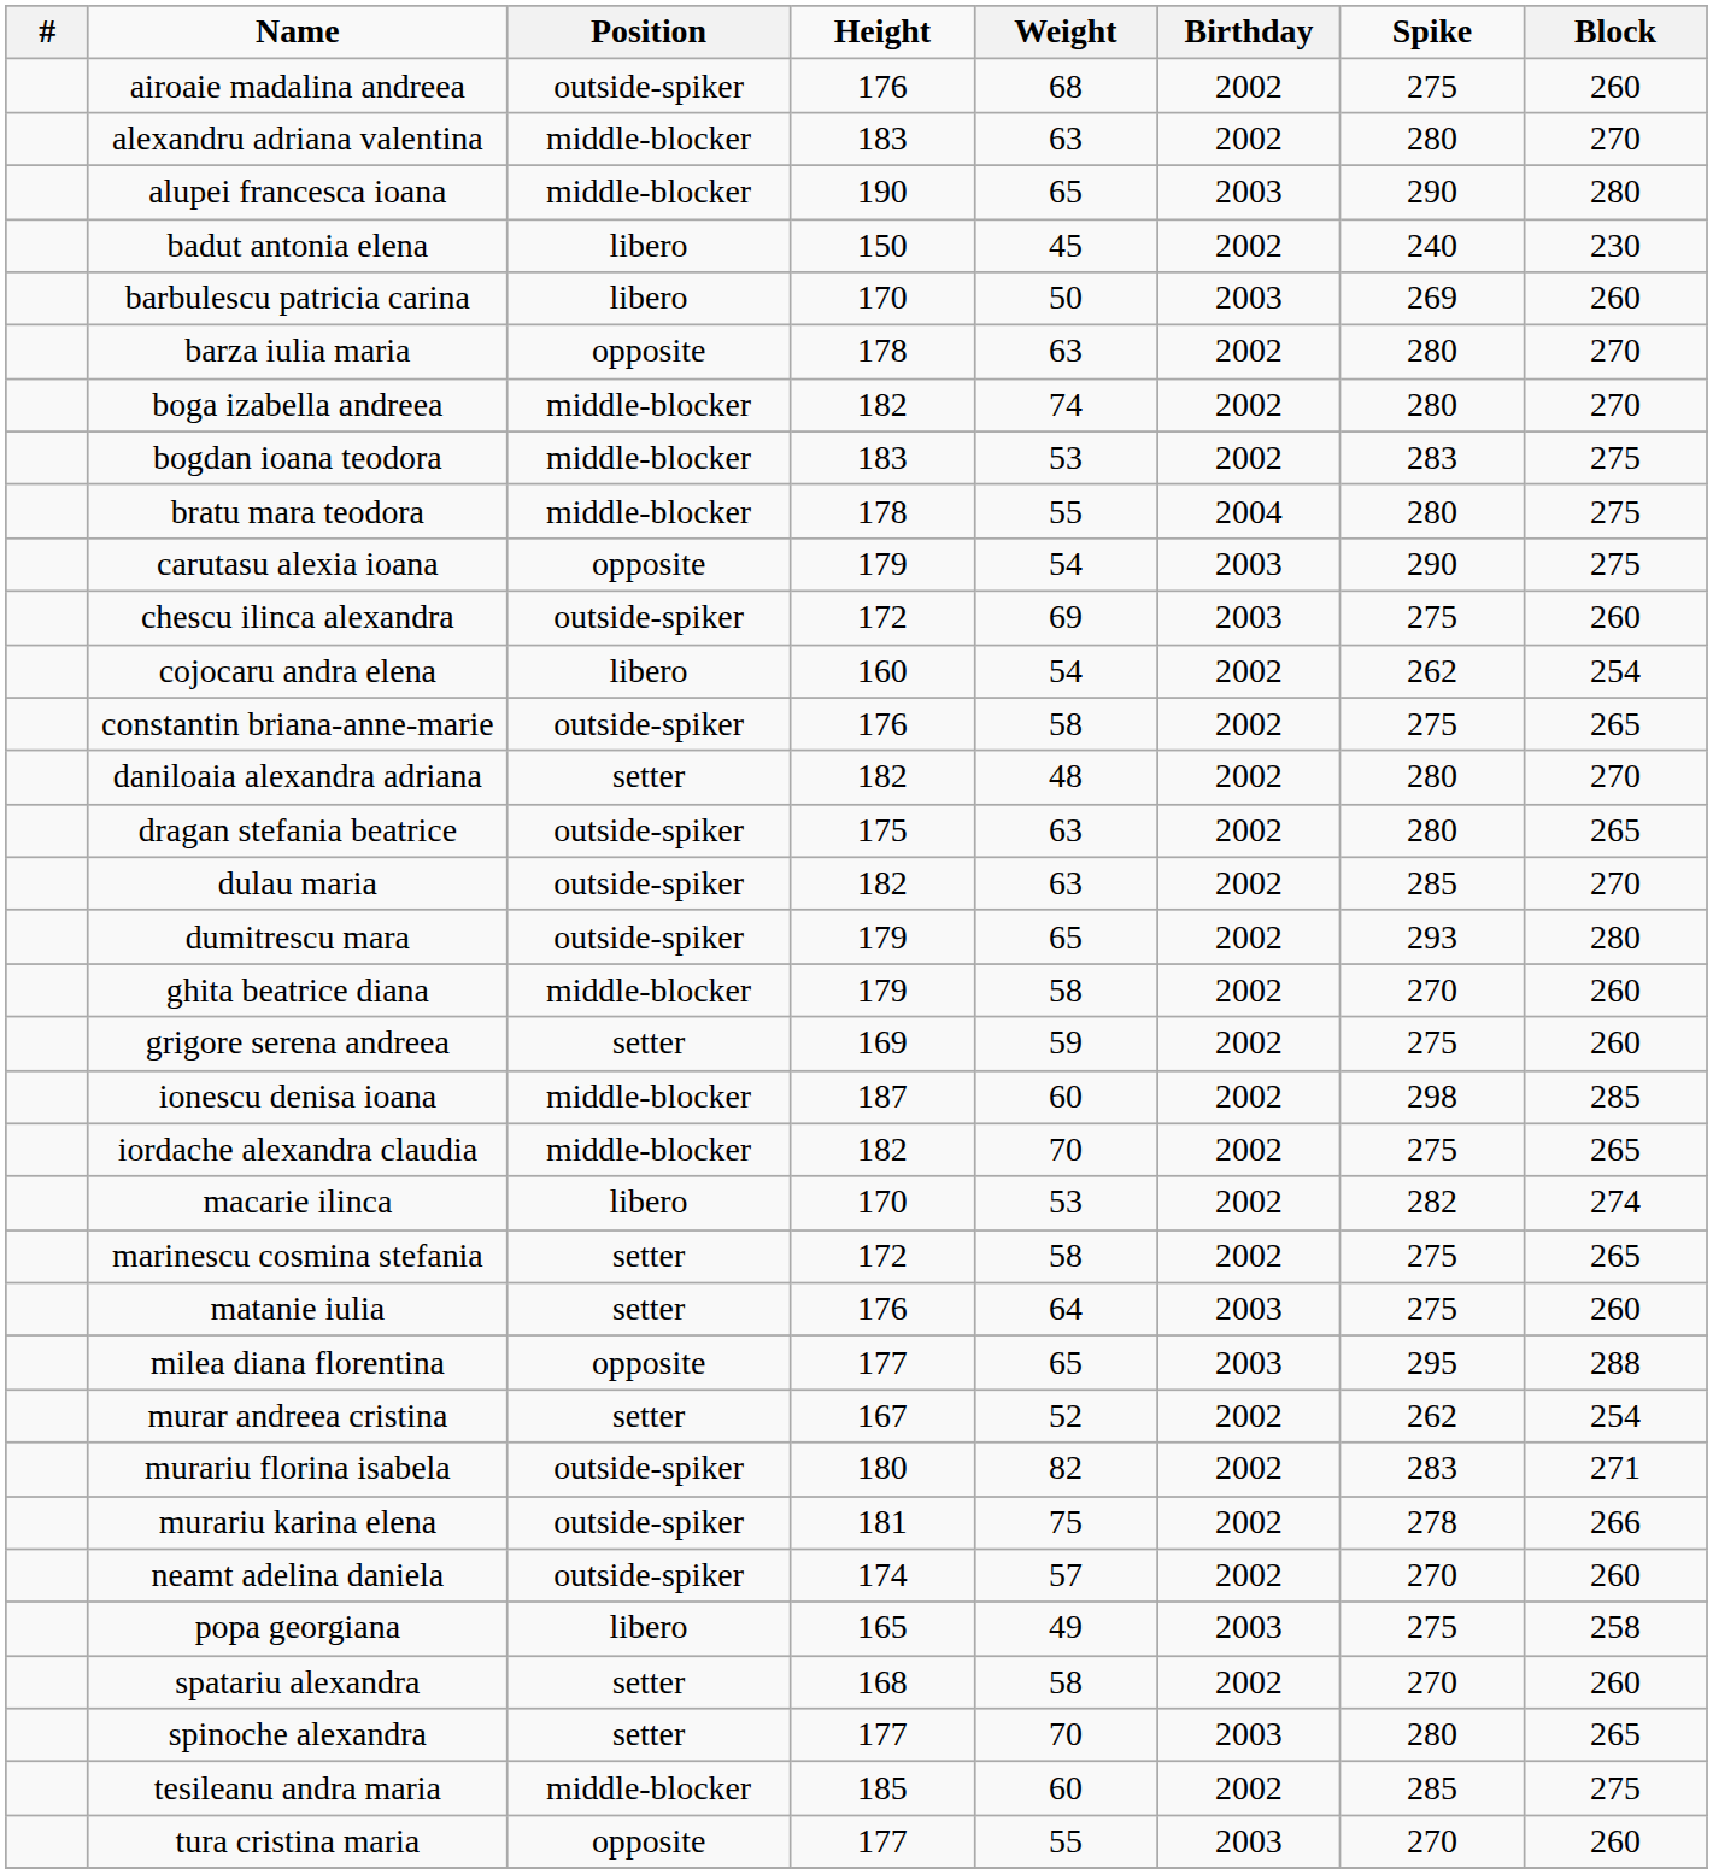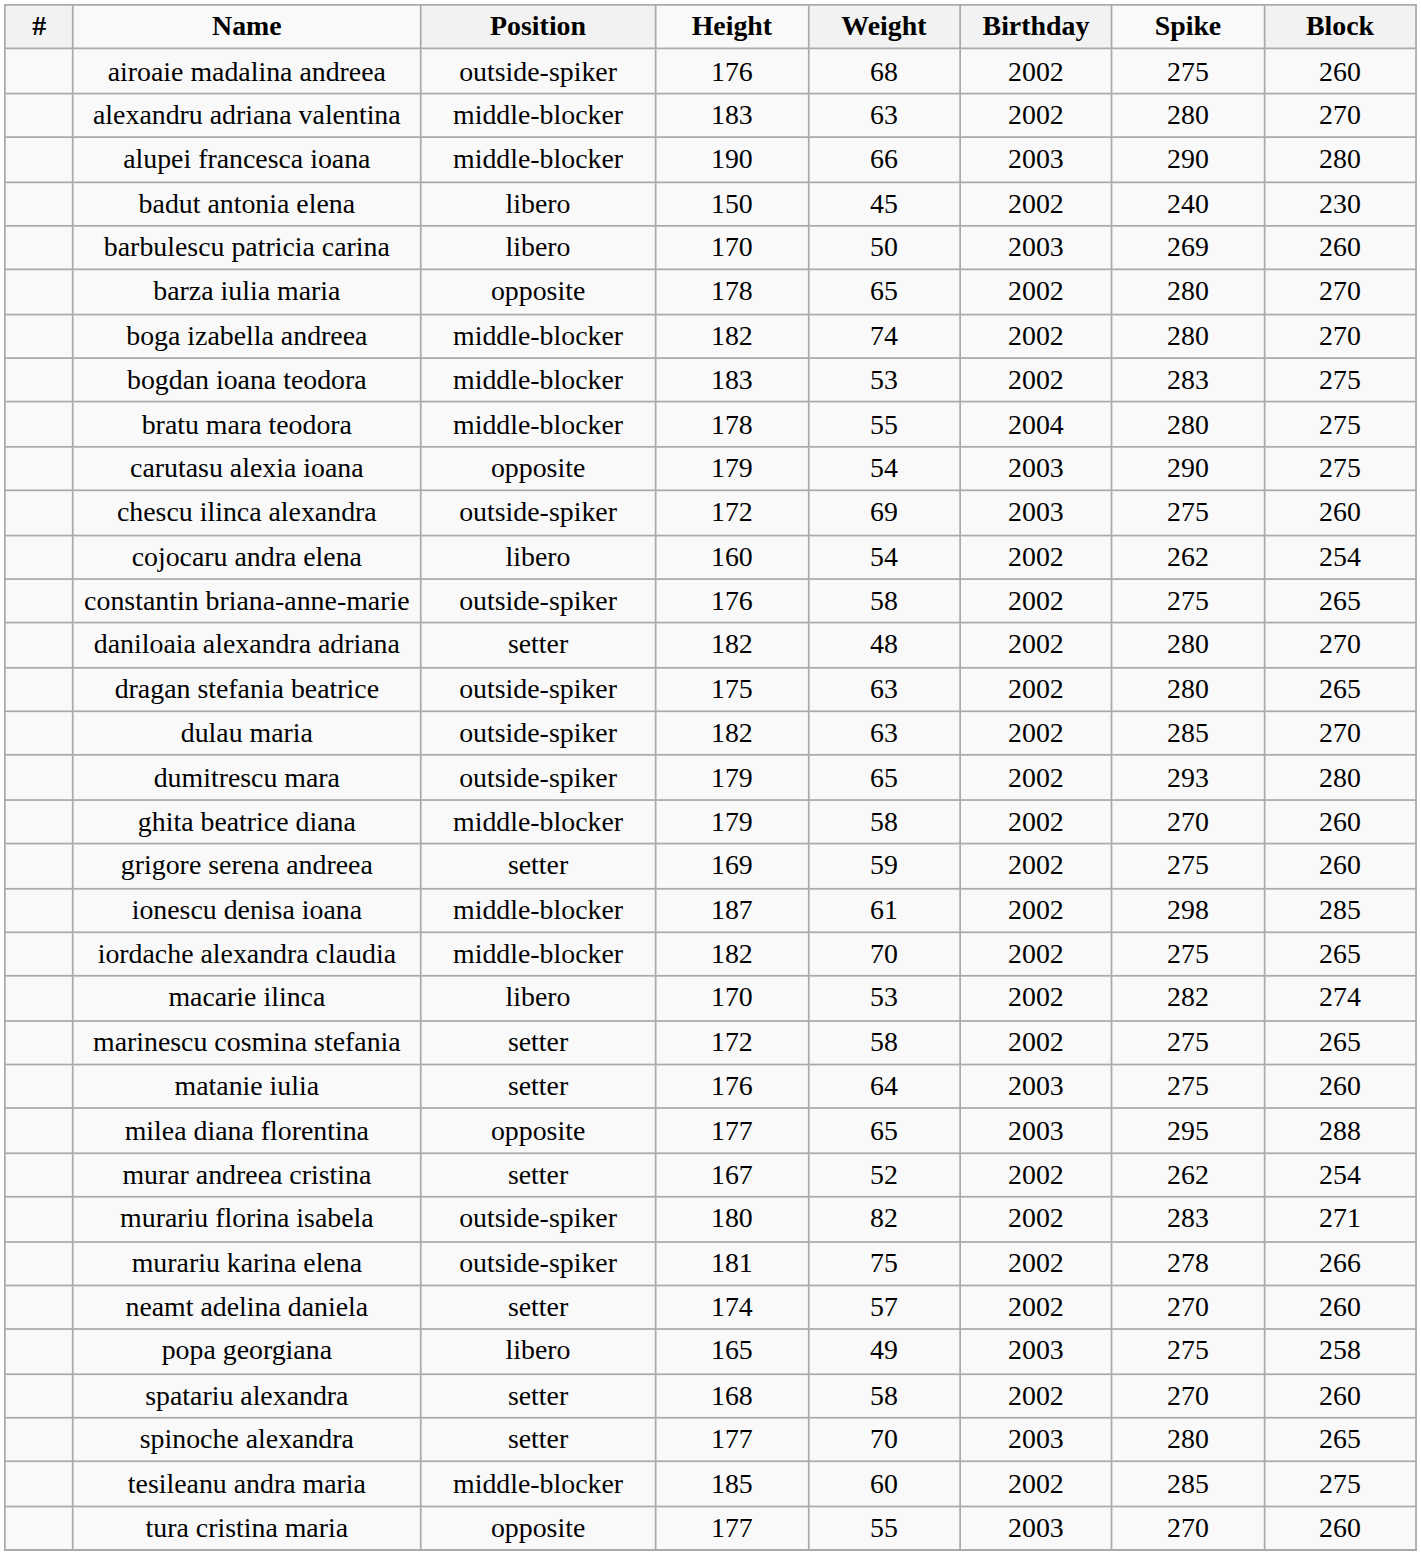alupei francesca ioana | Weight: 65 -> 66
barza iulia maria | Weight: 63 -> 65
ionescu denisa ioana | Weight: 60 -> 61
neamt adelina daniela | Position: outside-spiker -> setter
